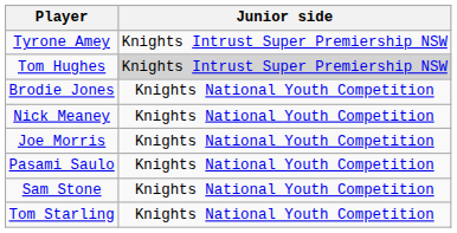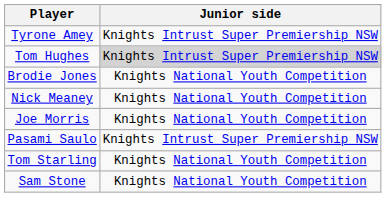Pasami Saulo | Junior side: Knights National Youth Competition -> Knights Intrust Super Premiership NSW
rows swapped: Tom Starling <-> Sam Stone
